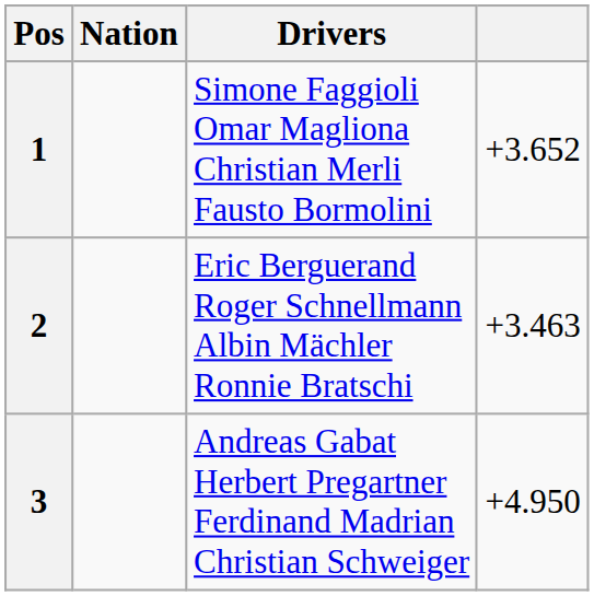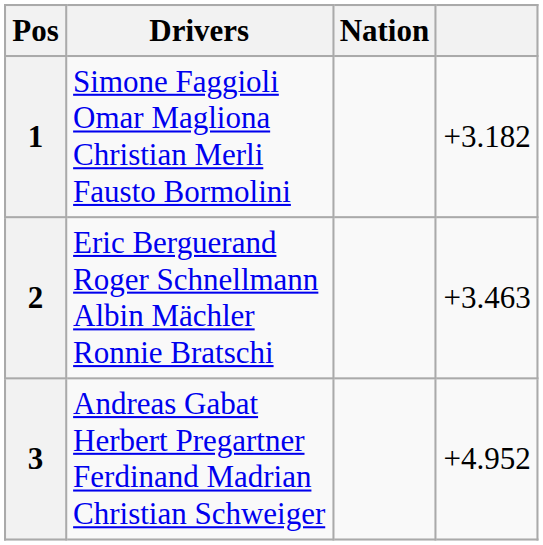columns swapped: Nation <-> Drivers
1 | column 4: +3.652 -> +3.182
3 | column 4: +4.950 -> +4.952
